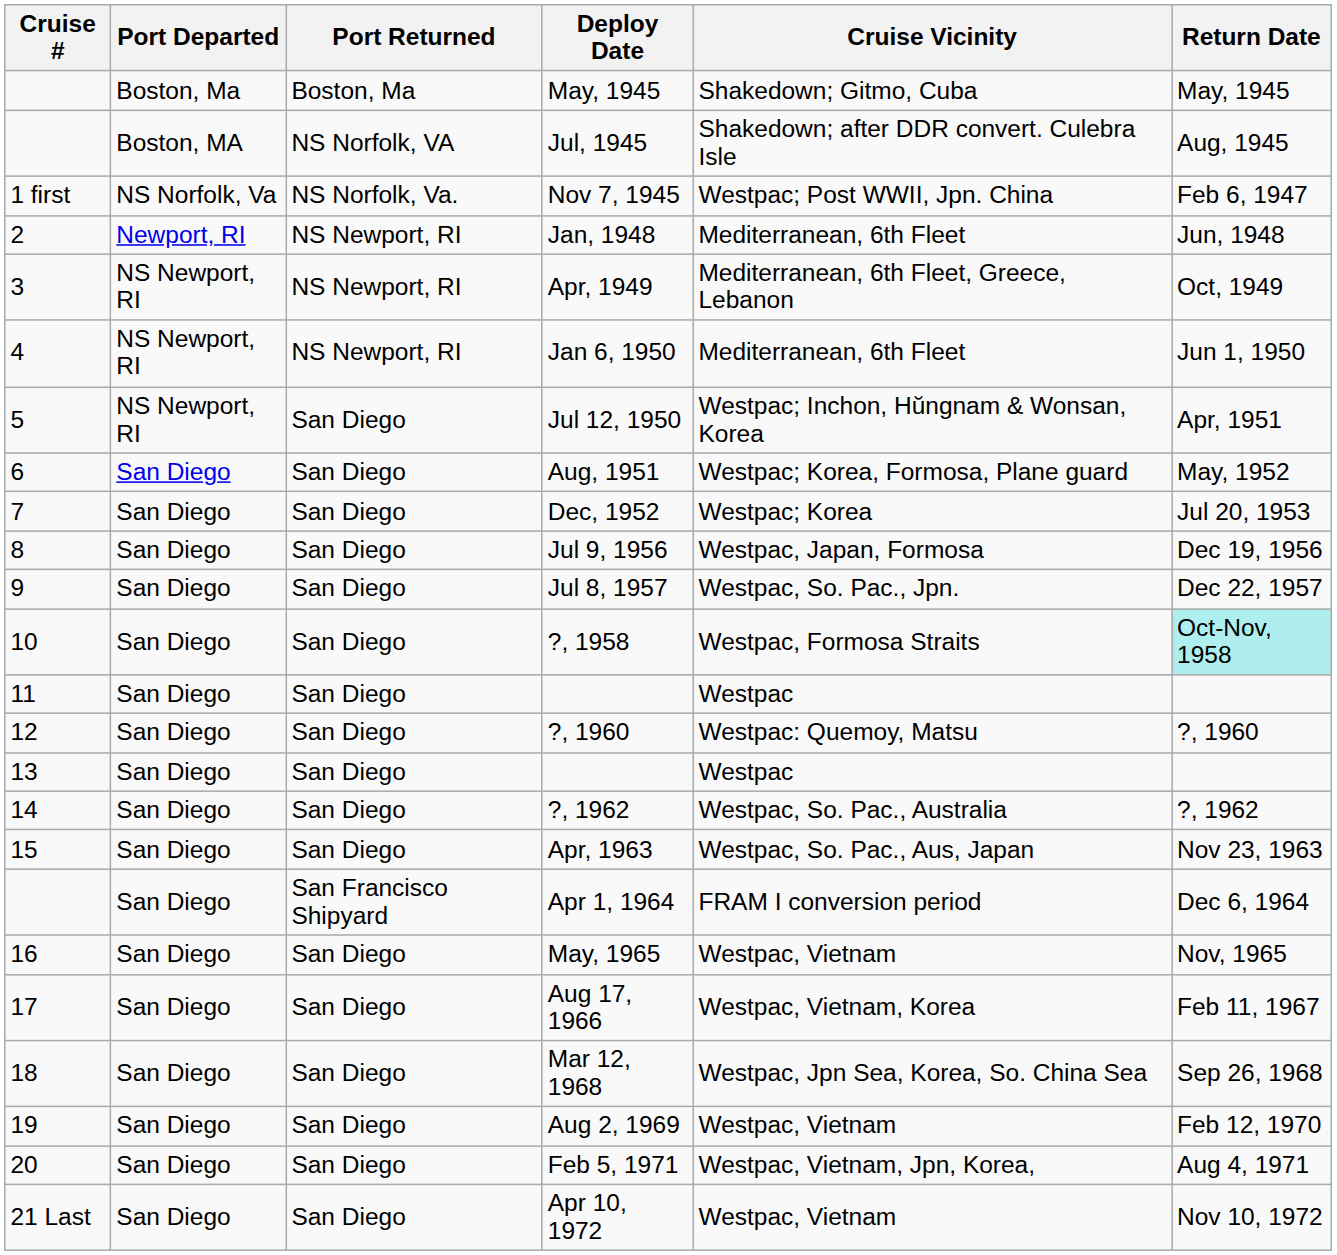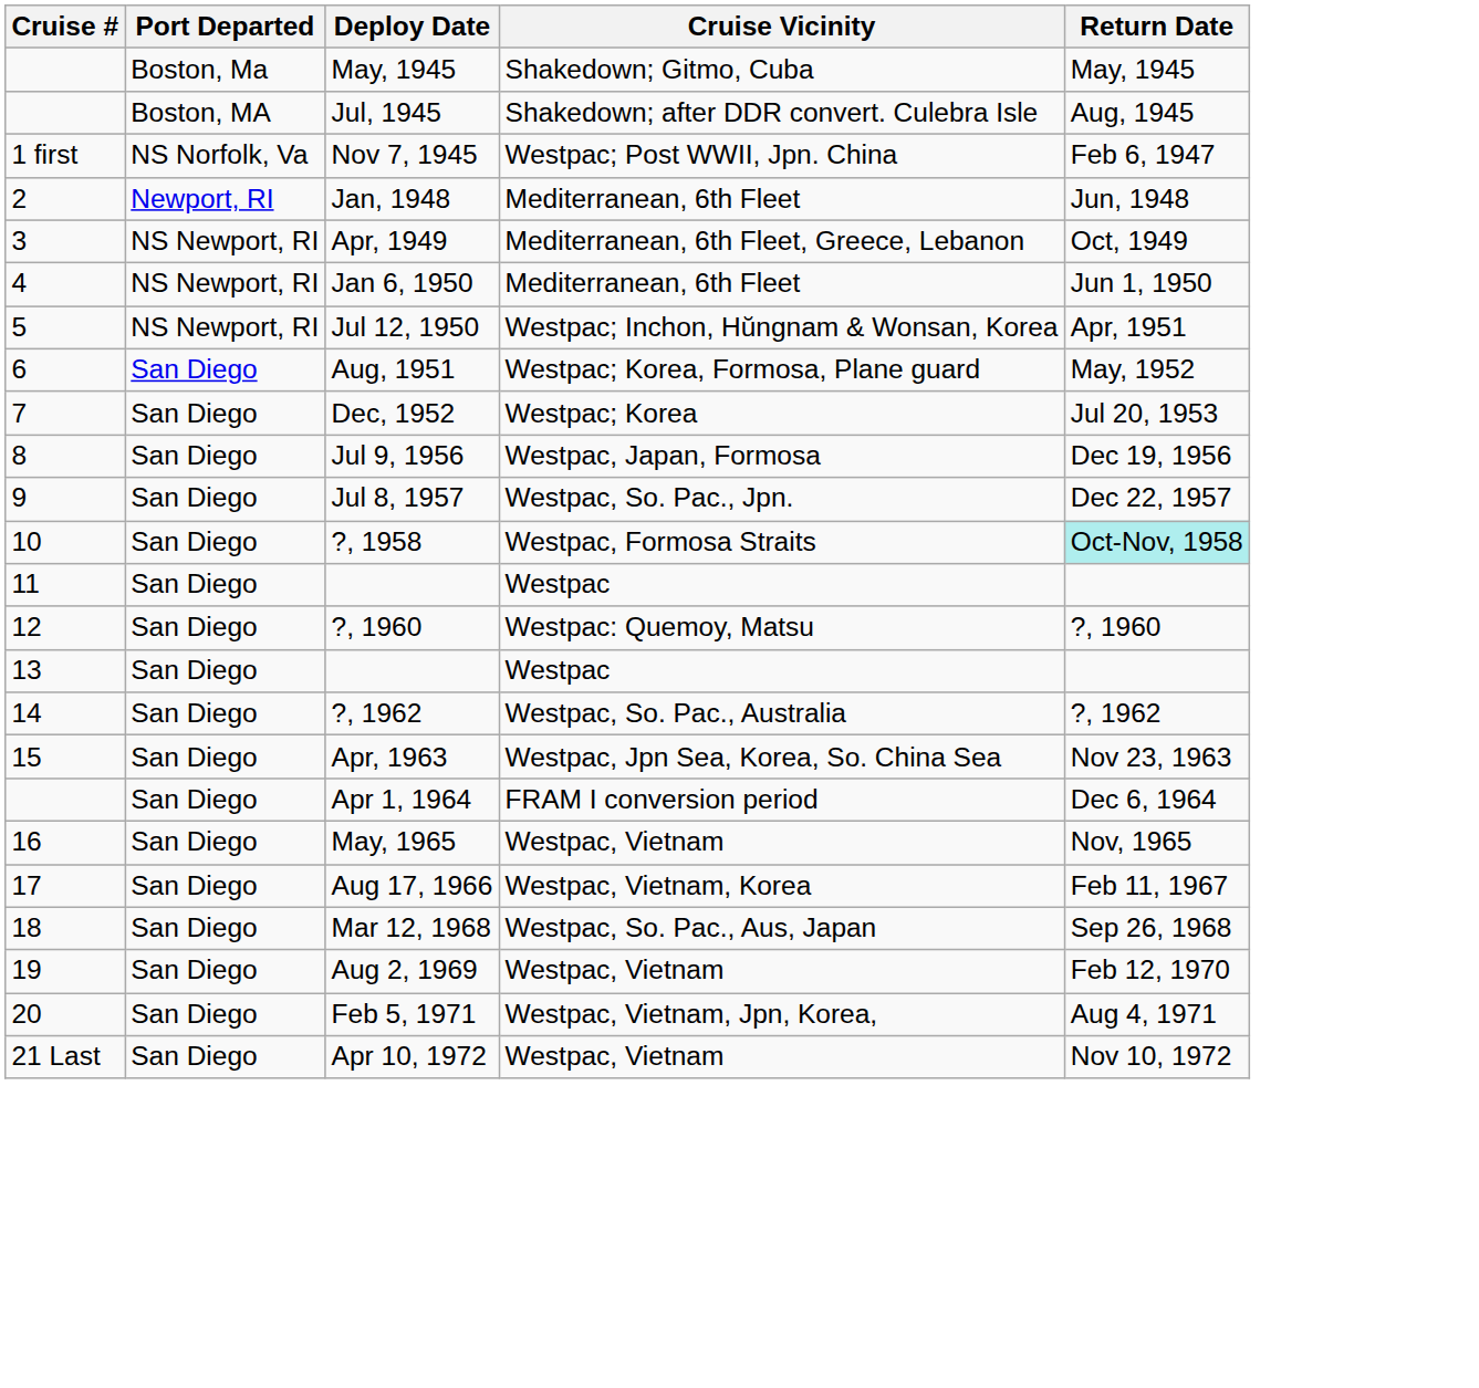- column: Port Returned | Boston, Ma | NS Norfolk, VA | NS Norfolk, Va. | NS Newport, RI | NS Newport, RI | NS Newport, RI | San Diego | San Diego | San Diego | San Diego | San Diego | San Diego | San Diego | San Diego | San Diego | San Diego | San Diego | San Francisco Shipyard | San Diego | San Diego | San Diego | San Diego | San Diego | San Diego
Apr, 1963 | Cruise Vicinity: Westpac, So. Pac., Aus, Japan -> Westpac, Jpn Sea, Korea, So. China Sea
Mar 12, 1968 | Cruise Vicinity: Westpac, Jpn Sea, Korea, So. China Sea -> Westpac, So. Pac., Aus, Japan
